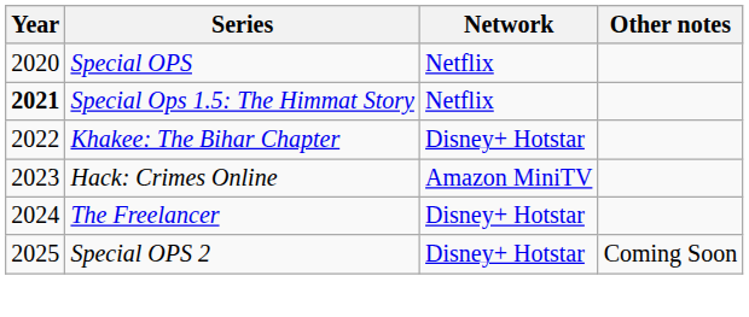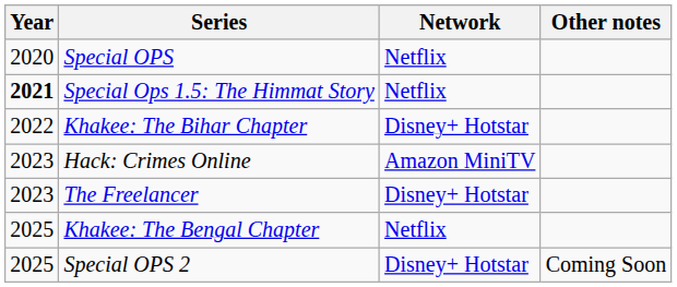The Freelancer | Year: 2024 -> 2023
+ row: 2025 | Khakee: The Bengal Chapter | Netflix
